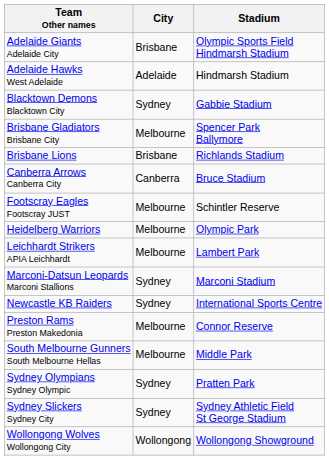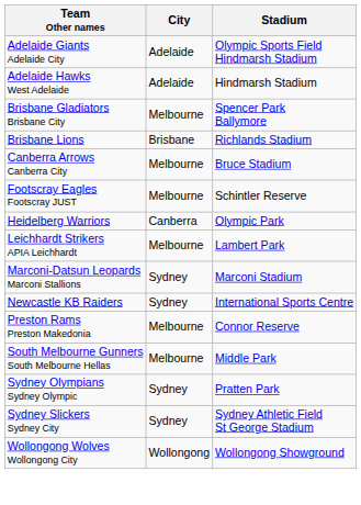Adelaide Giants Adelaide City | City: Brisbane -> Adelaide
- row: Blacktown Demons Blacktown City | Sydney | Gabbie Stadium
Canberra Arrows Canberra City | City: Canberra -> Melbourne
Heidelberg Warriors | City: Melbourne -> Canberra
